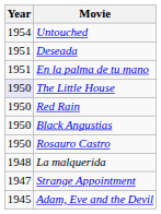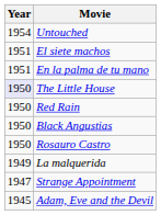+ row: 1951 | El siete machos
- row: 1951 | Deseada
La malquerida | Year: 1948 -> 1949
